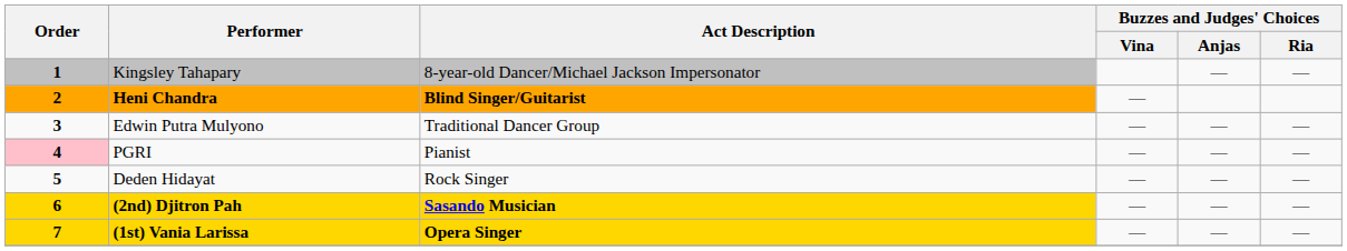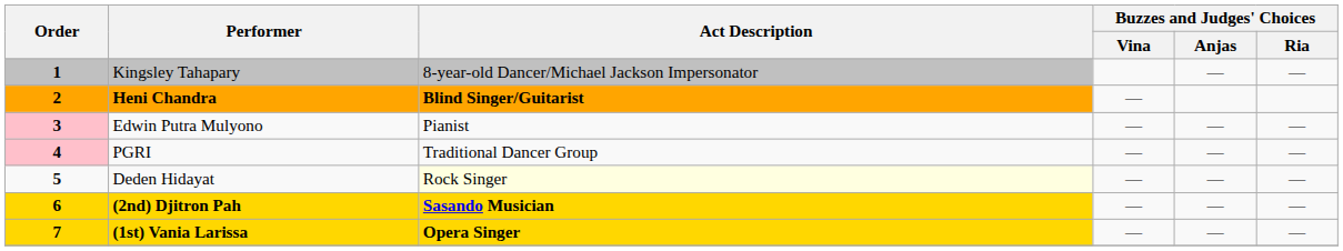Edwin Putra Mulyono | Order: no background -> pink background
Edwin Putra Mulyono | Act Description: Traditional Dancer Group -> Pianist
PGRI | Act Description: Pianist -> Traditional Dancer Group
Deden Hidayat | Act Description: no background -> lightyellow background
